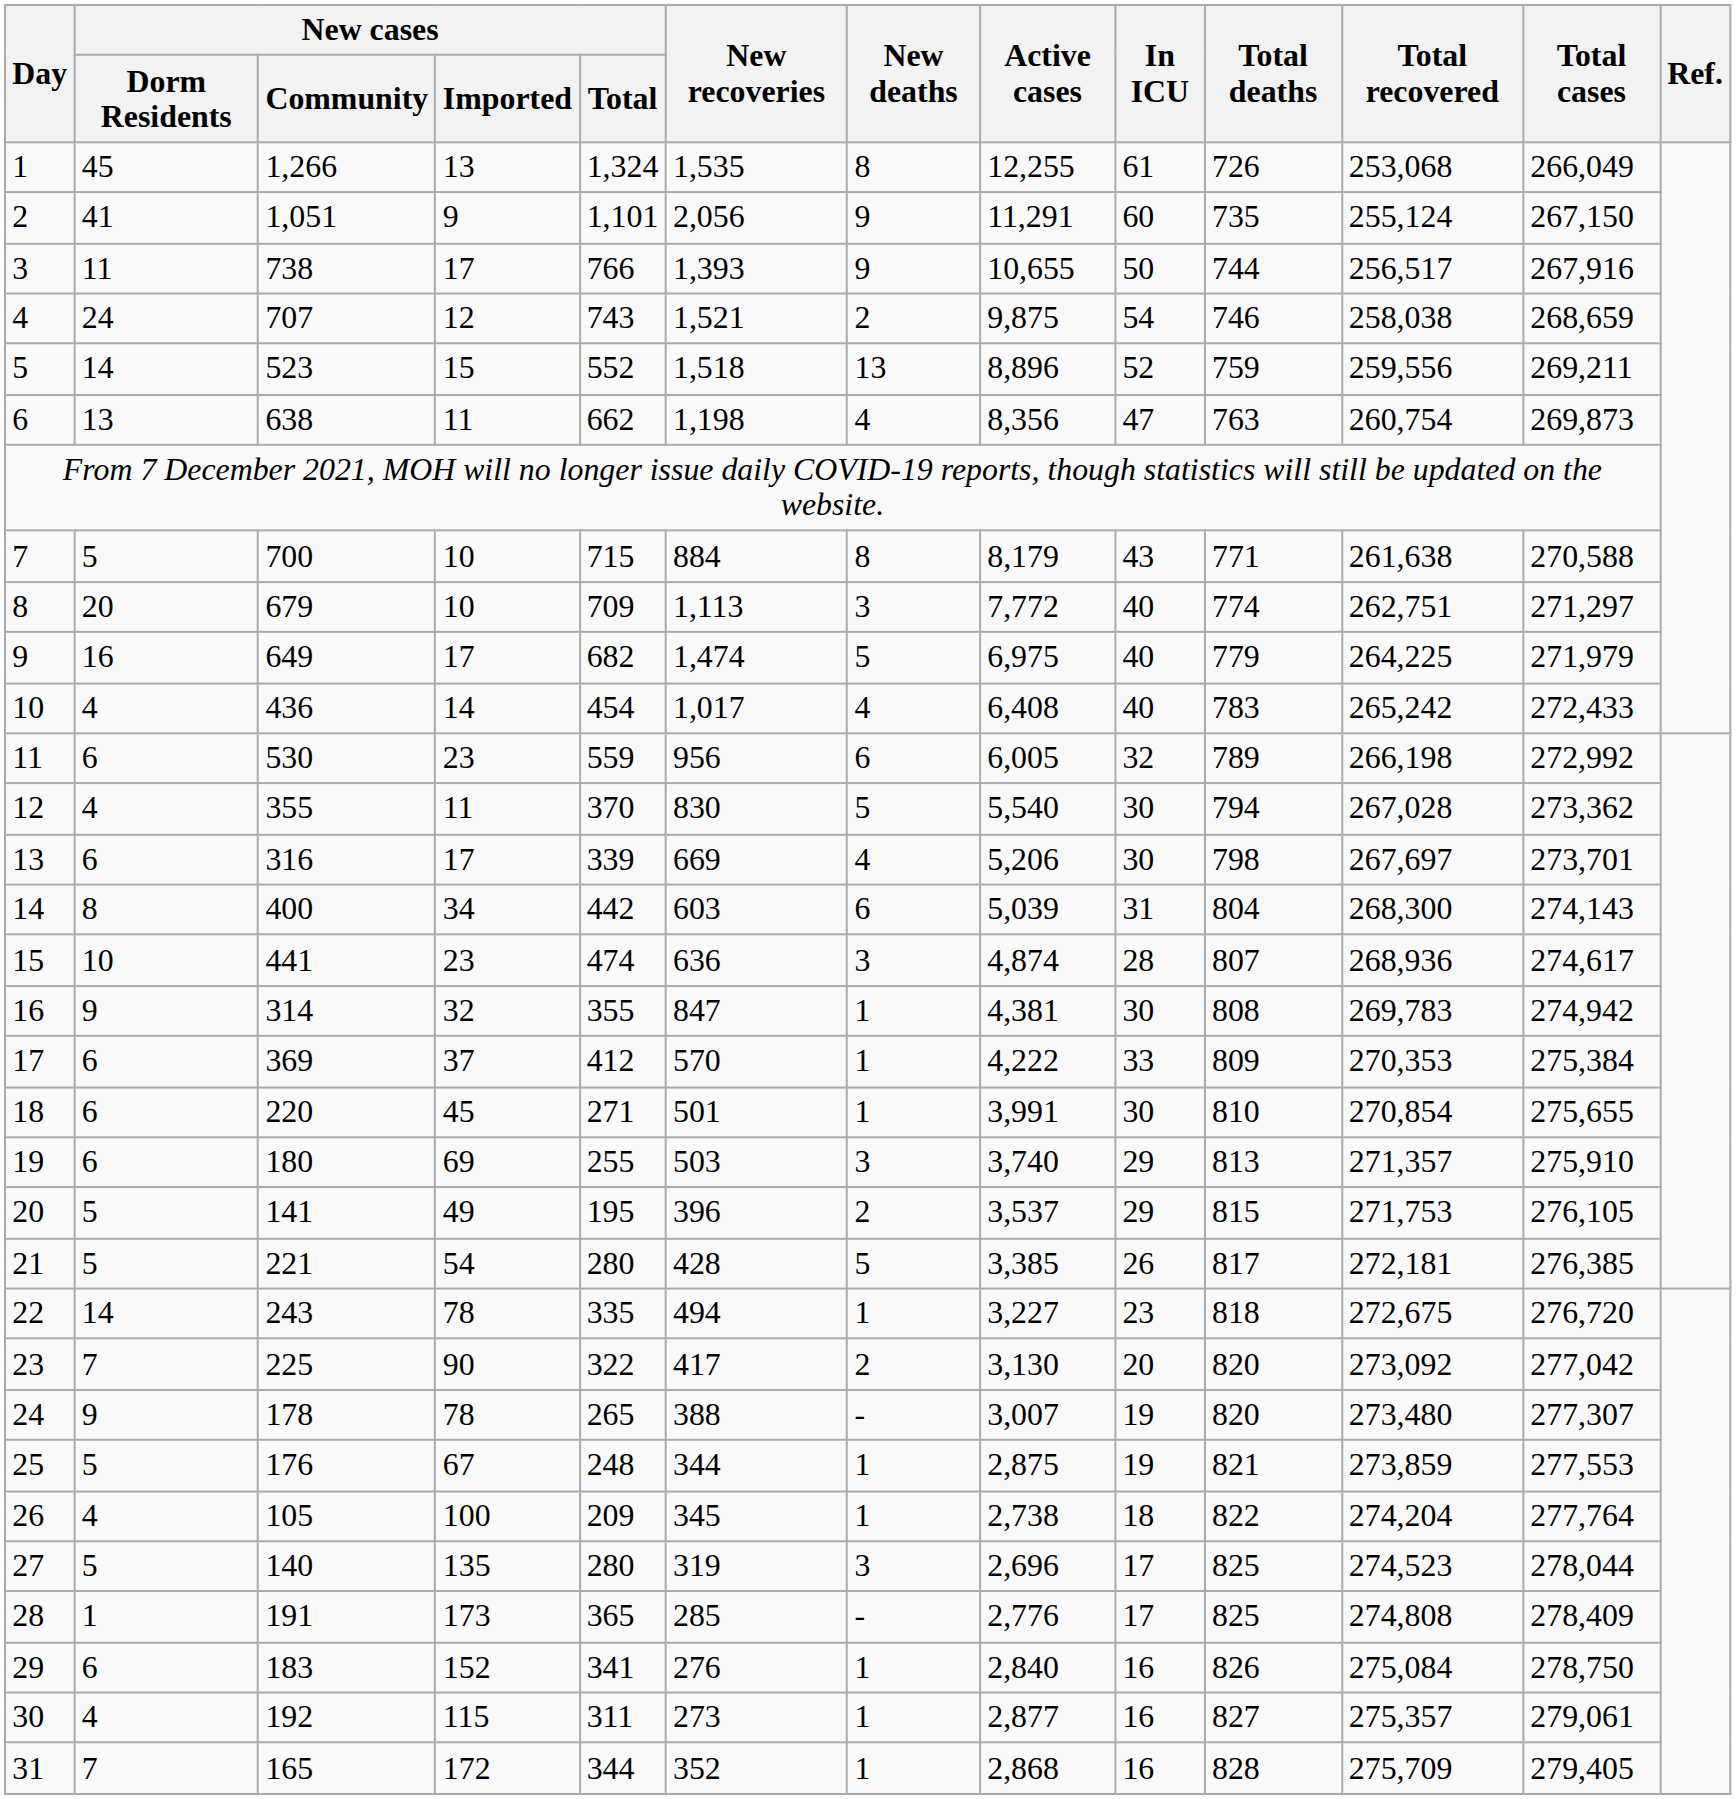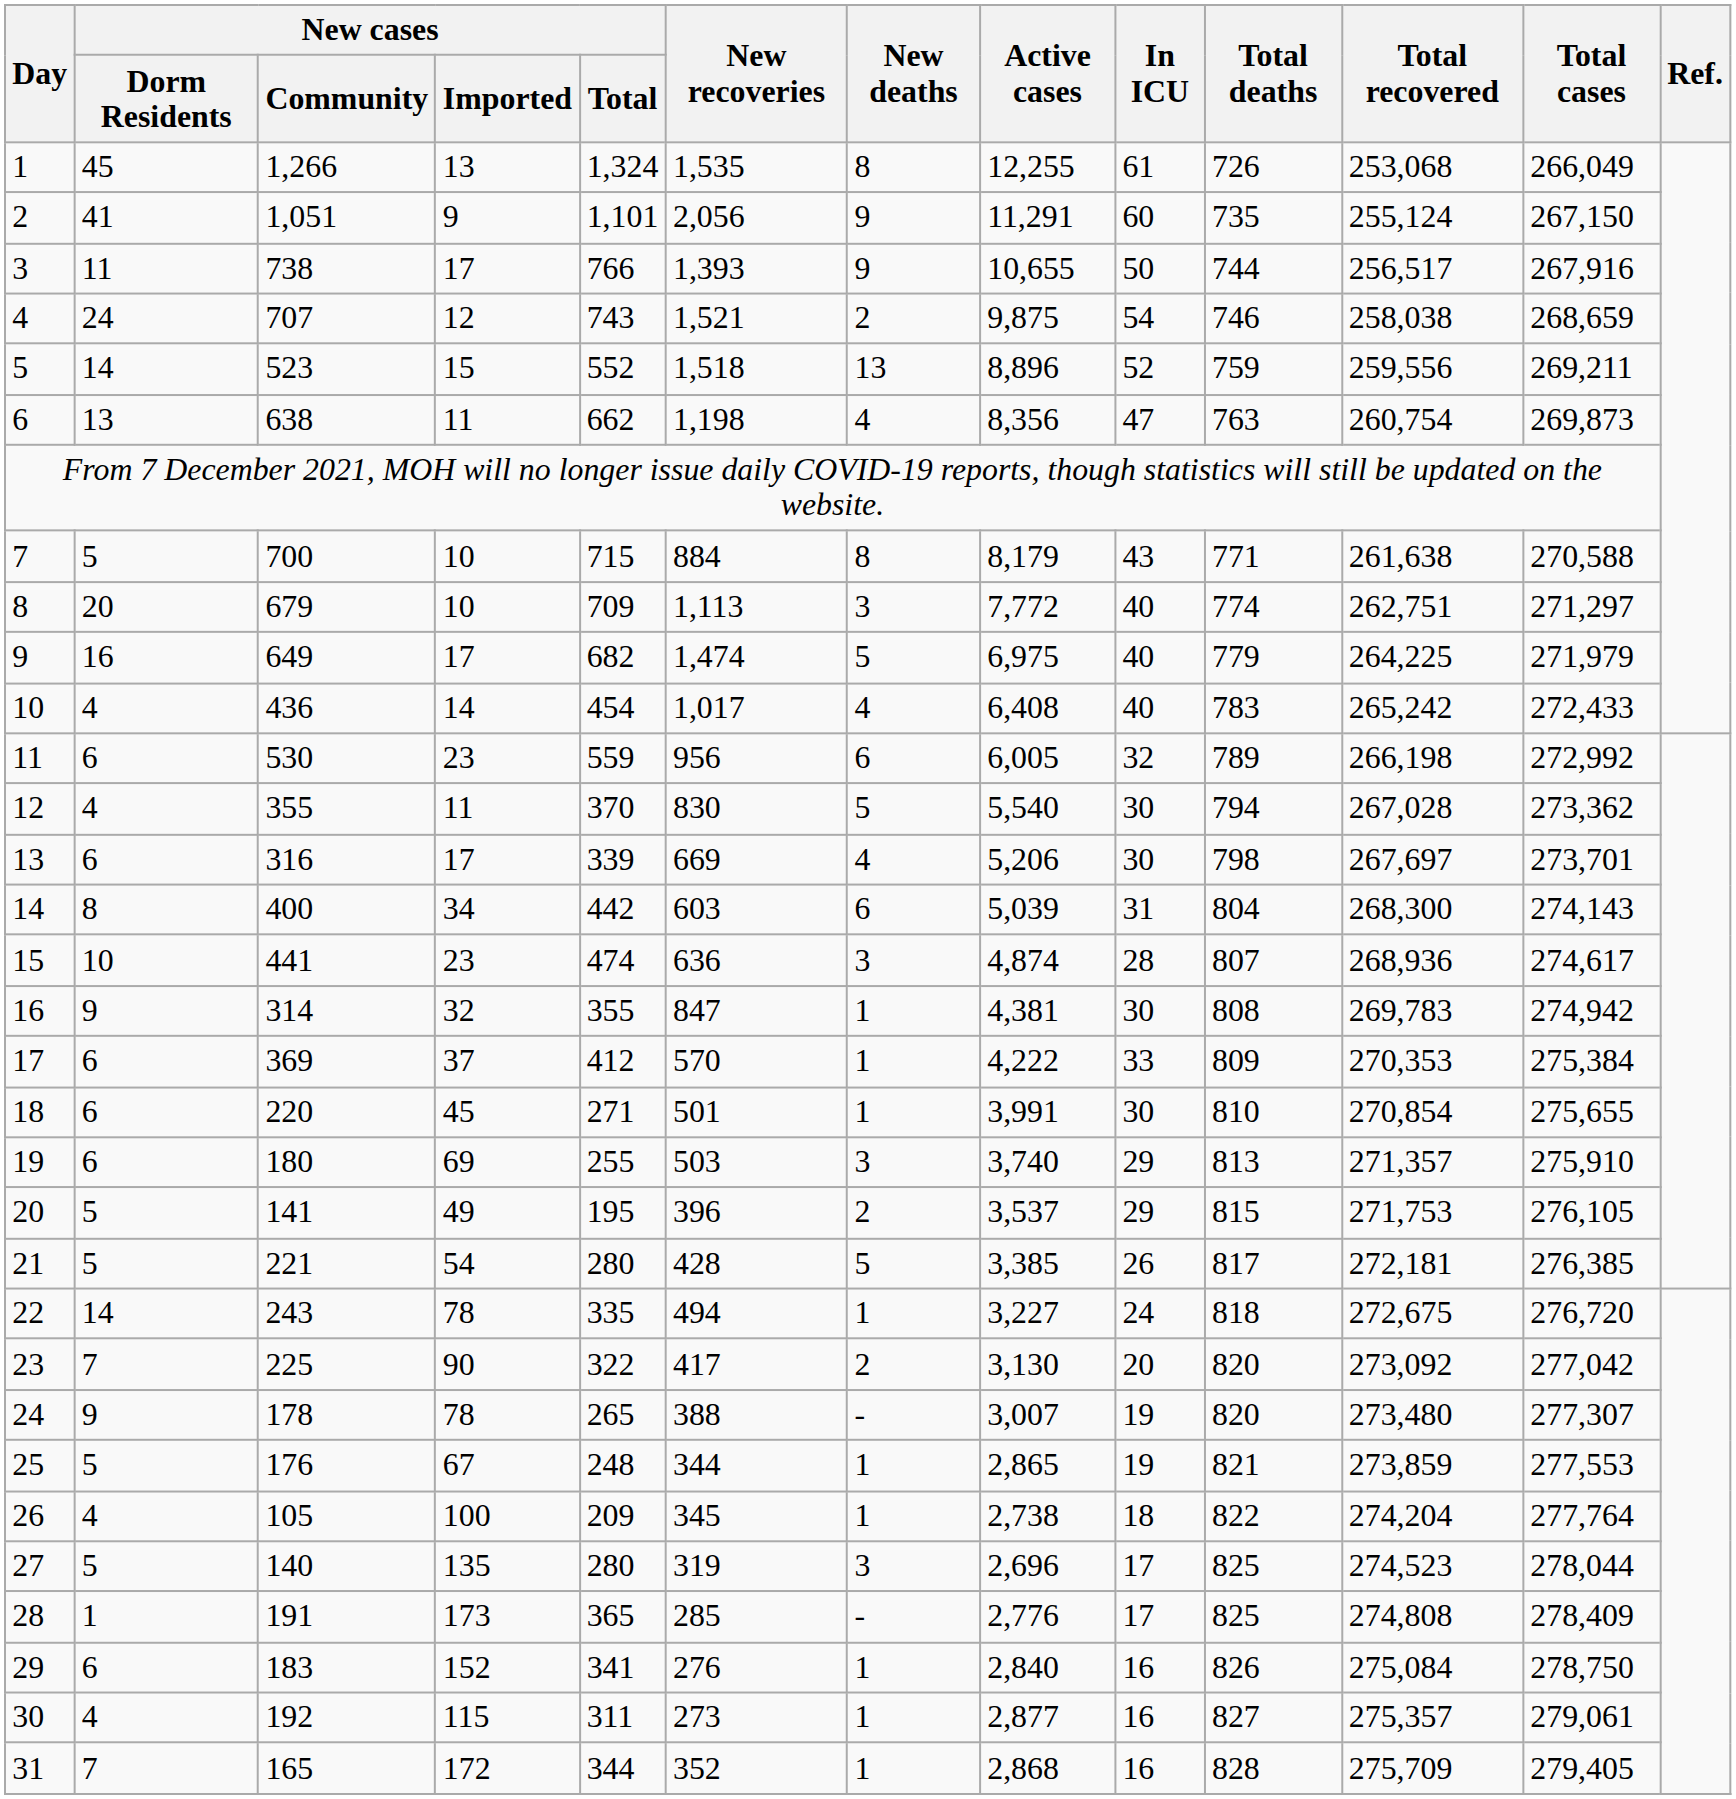22 | In ICU: 23 -> 24
25 | Active cases: 2,875 -> 2,865
